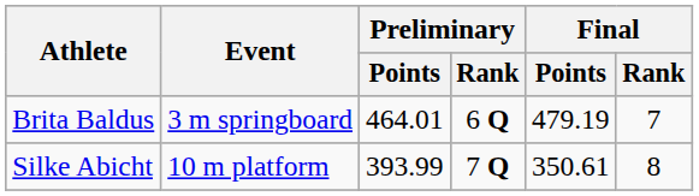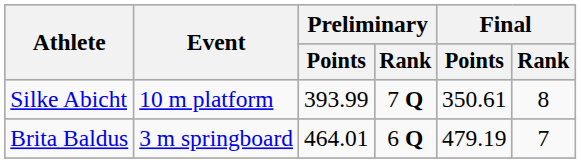rows swapped: Brita Baldus <-> Silke Abicht
